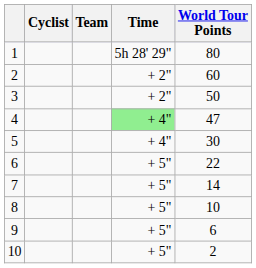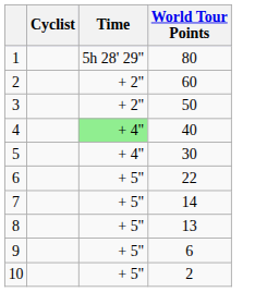- column: Team
4 | World Tour Points: 47 -> 40
8 | World Tour Points: 10 -> 13
